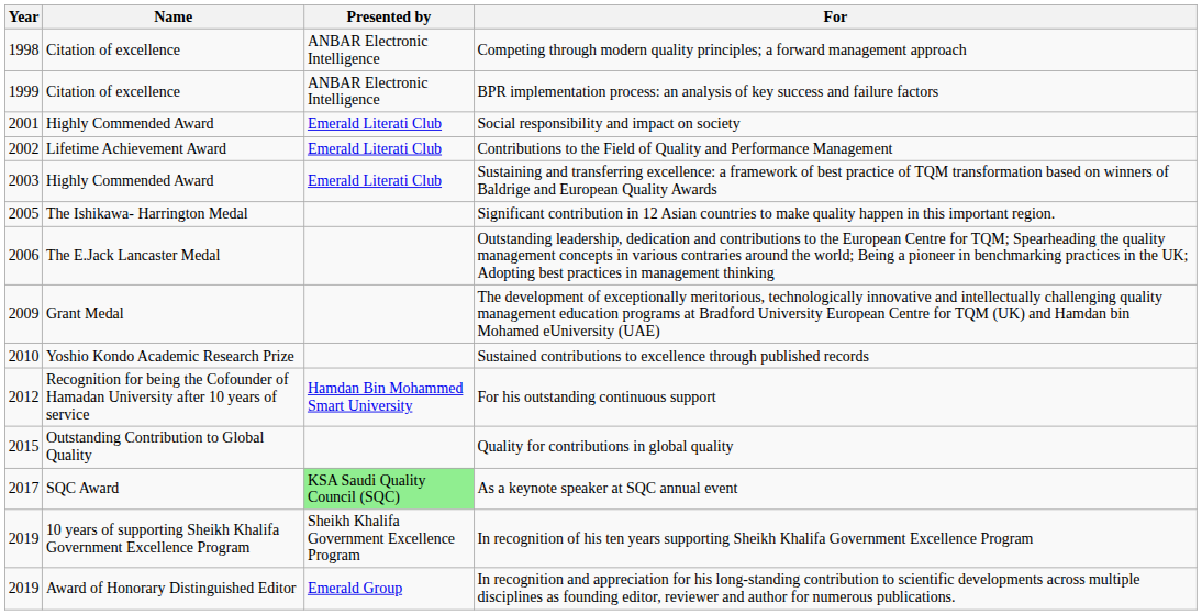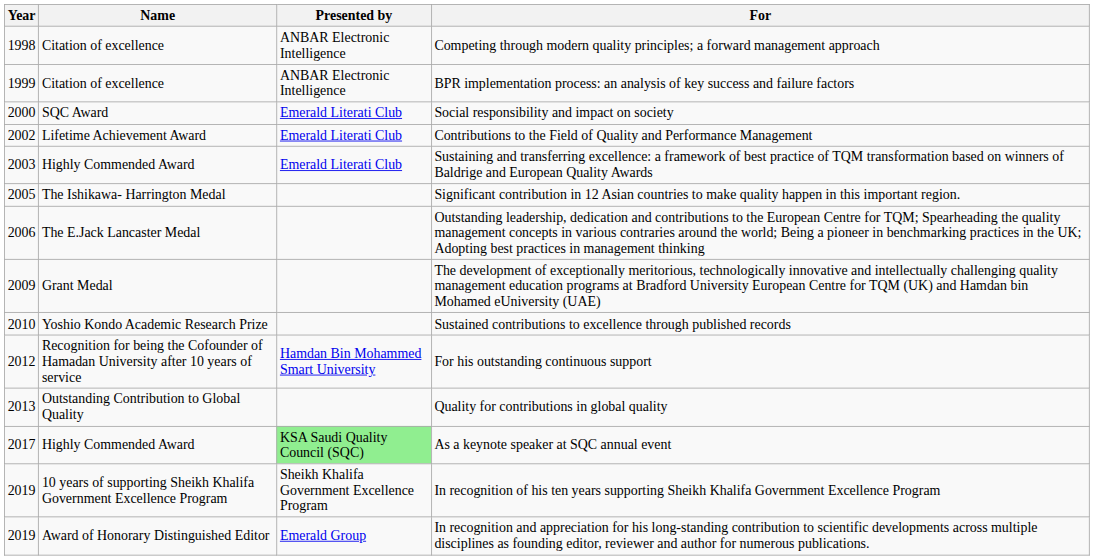Social responsibility and impact on society | Year: 2001 -> 2000
Social responsibility and impact on society | Name: Highly Commended Award -> SQC Award
Quality for contributions in global quality | Year: 2015 -> 2013
As a keynote speaker at SQC annual event | Name: SQC Award -> Highly Commended Award
